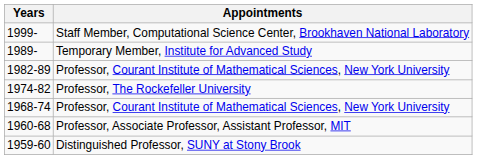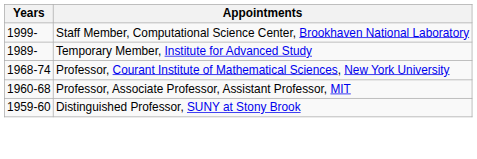- row: 1982-89 | Professor, Courant Institute of Mathematical Sciences, New York University
- row: 1974-82 | Professor, The Rockefeller University
